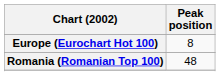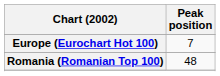Europe (Eurochart Hot 100) | Peak position: 8 -> 7
